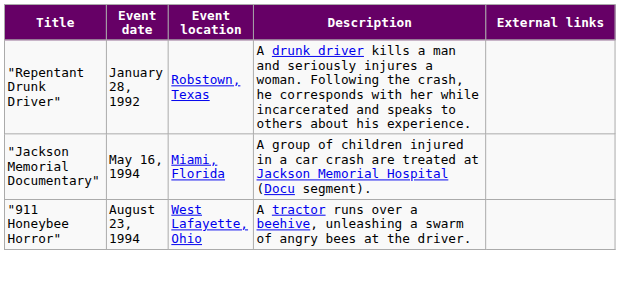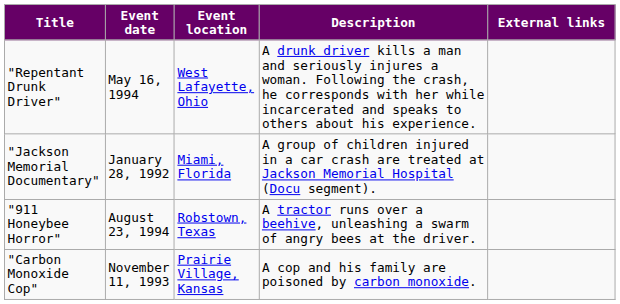"Repentant Drunk Driver" | Event date: January 28, 1992 -> May 16, 1994
"Repentant Drunk Driver" | Event location: Robstown, Texas -> West Lafayette, Ohio
"Jackson Memorial Documentary" | Event date: May 16, 1994 -> January 28, 1992
"911 Honeybee Horror" | Event location: West Lafayette, Ohio -> Robstown, Texas
+ row: "Carbon Monoxide Cop" | November 11, 1993 | Prairie Village, Kansas | A cop and his family are poisoned by carbon monoxide.
